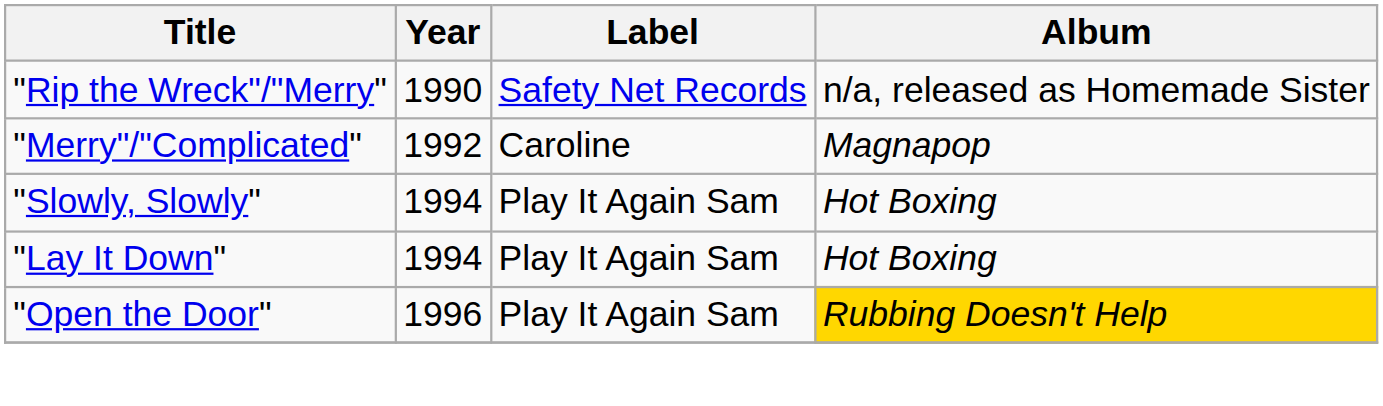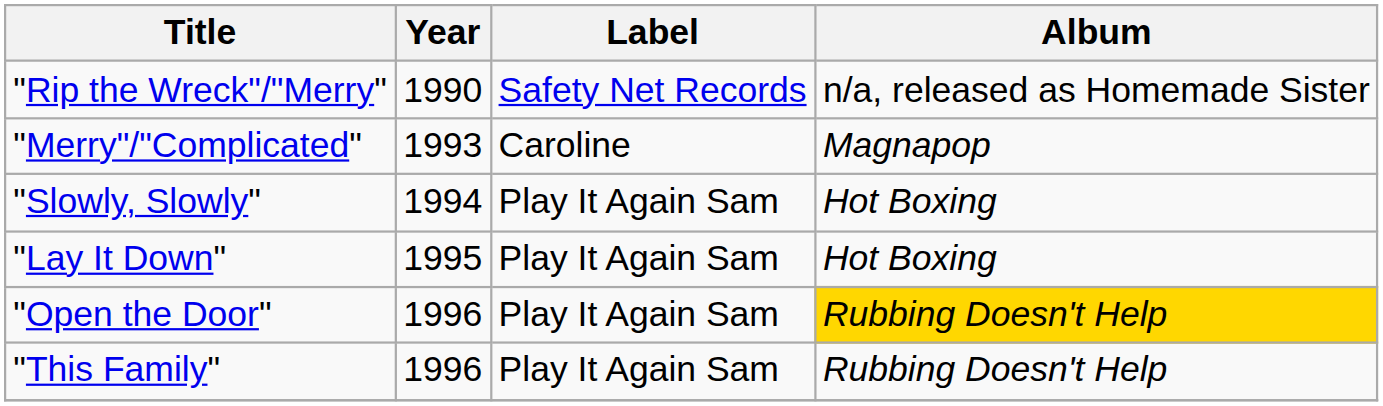"Merry"/"Complicated" | Year: 1992 -> 1993
"Lay It Down" | Year: 1994 -> 1995
+ row: "This Family" | 1996 | Play It Again Sam | Rubbing Doesn't Help
